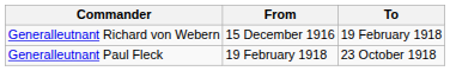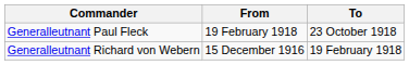rows swapped: Generalleutnant Richard von Webern <-> Generalleutnant Paul Fleck
